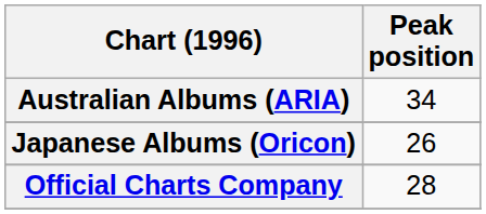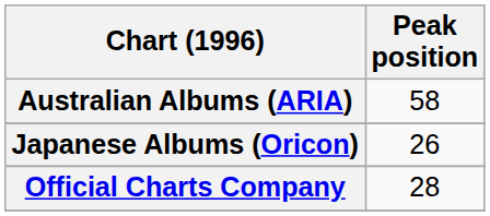Australian Albums (ARIA) | Peak position: 34 -> 58
